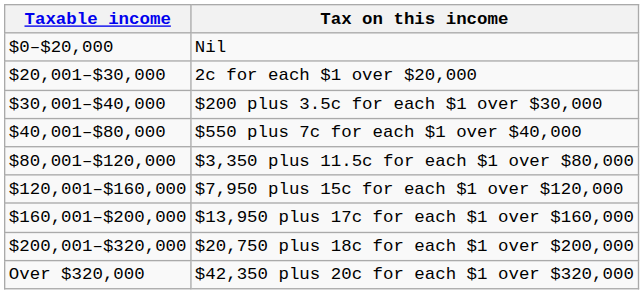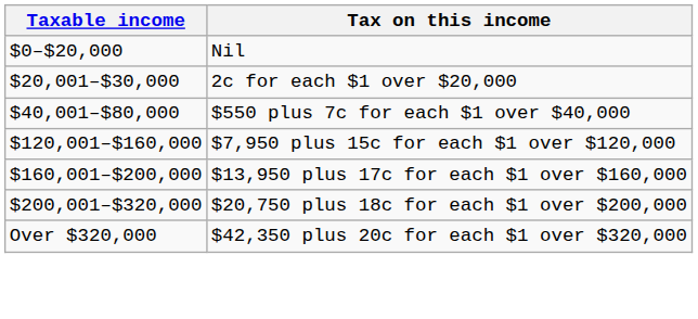- row: $30,001–$40,000 | $200 plus 3.5c for each $1 over $30,000
- row: $80,001–$120,000 | $3,350 plus 11.5c for each $1 over $80,000
